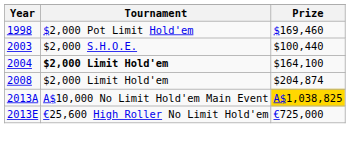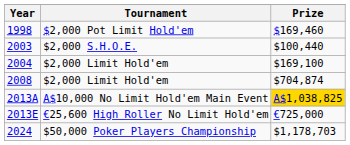2004 | Tournament: bold -> normal
2004 | Prize: $164,100 -> $169,100
2008 | Prize: $204,874 -> $704,874
+ row: 2024 | $50,000 Poker Players Championship | $1,178,703
